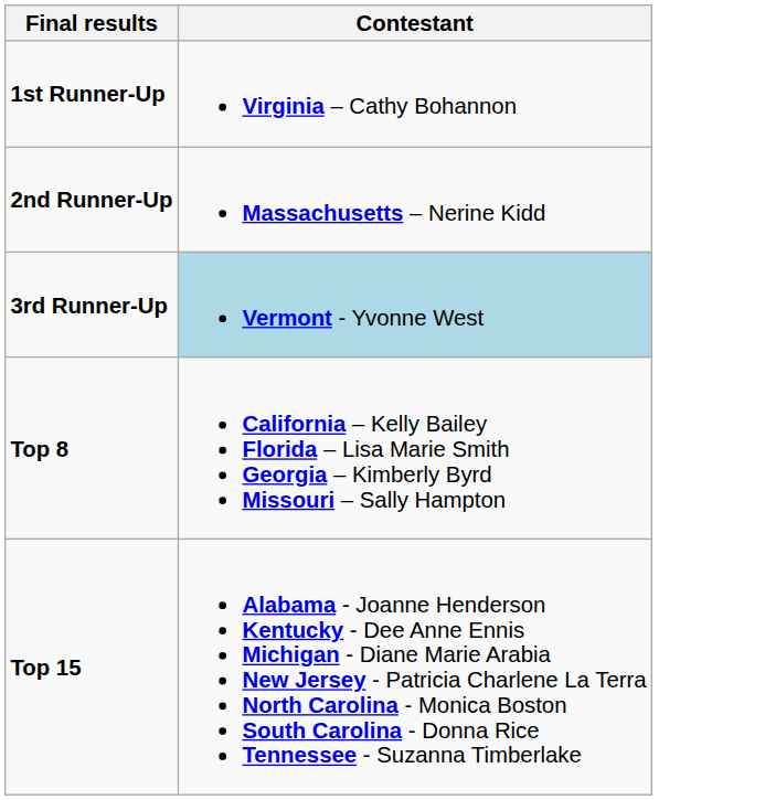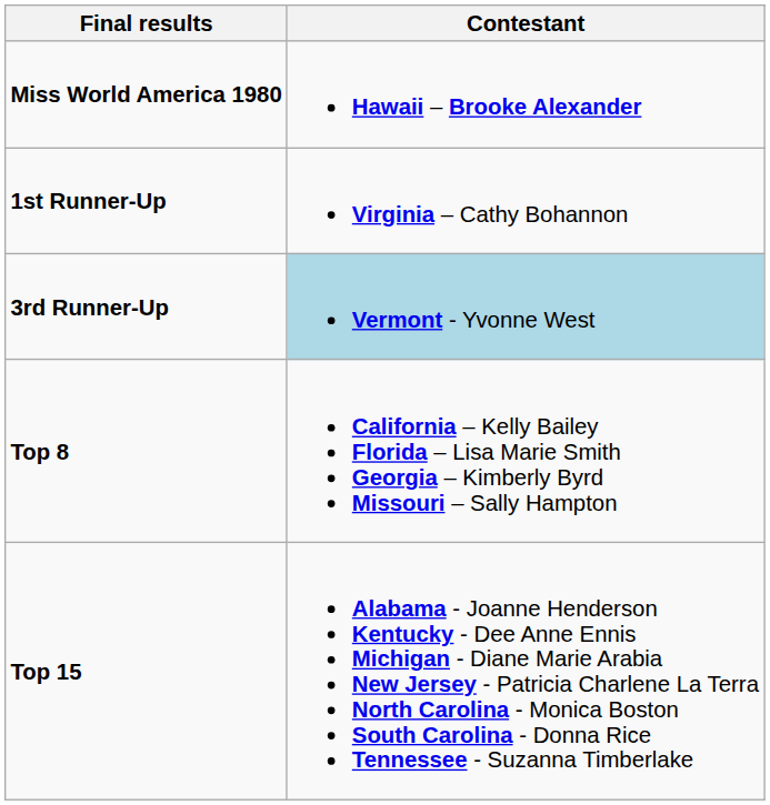+ row: Miss World America 1980 | Hawaii – Brooke Alexander
- row: 2nd Runner-Up | Massachusetts – Nerine Kidd
